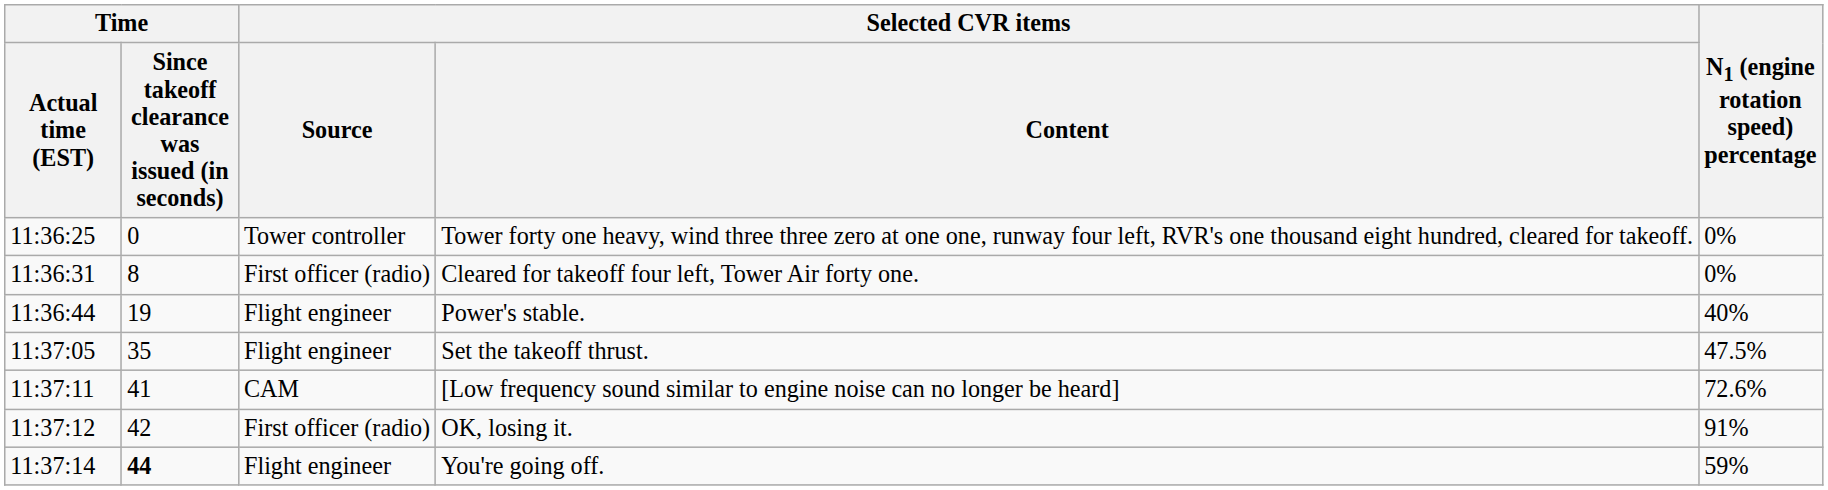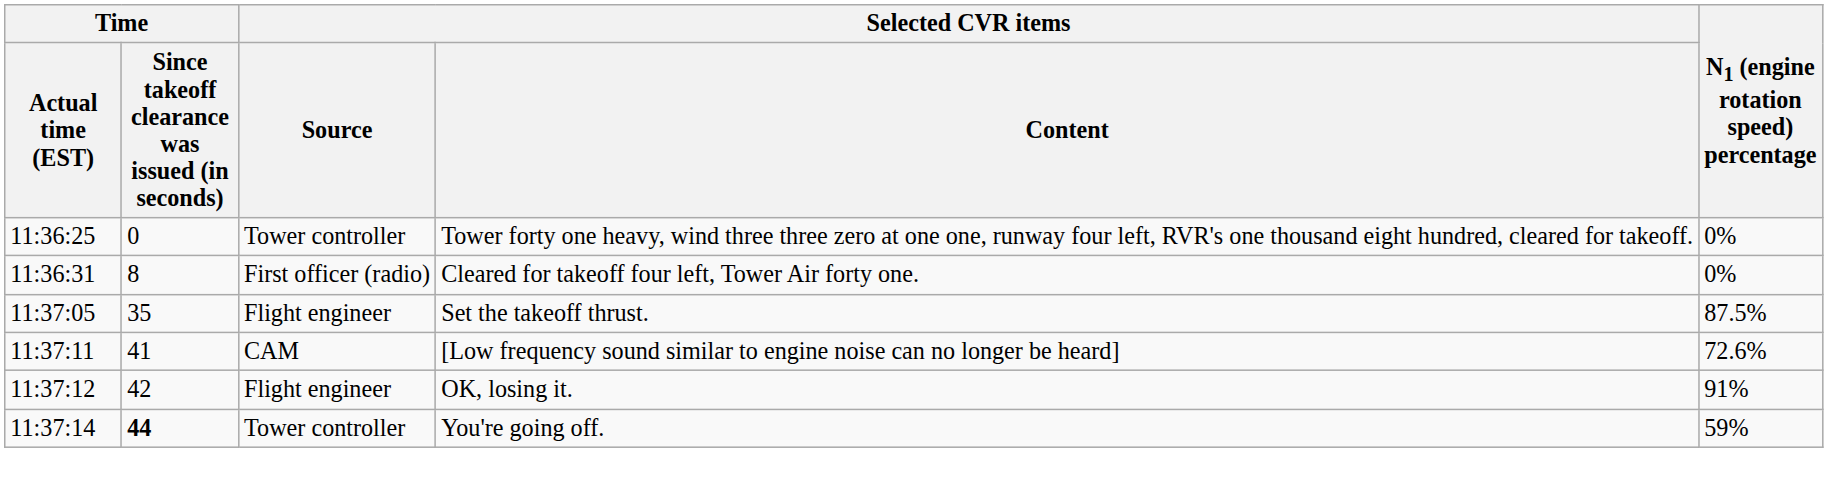- row: 11:36:44 | 19 | Flight engineer | Power's stable. | 40%
Set the takeoff thrust. | N1 (engine rotation speed) percentage: 47.5% -> 87.5%
OK, losing it. | Selected CVR items / Source: First officer (radio) -> Flight engineer
You're going off. | Selected CVR items / Source: Flight engineer -> Tower controller
